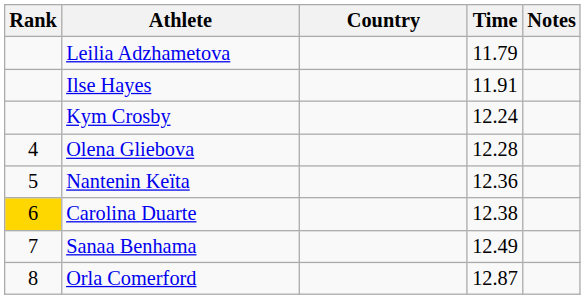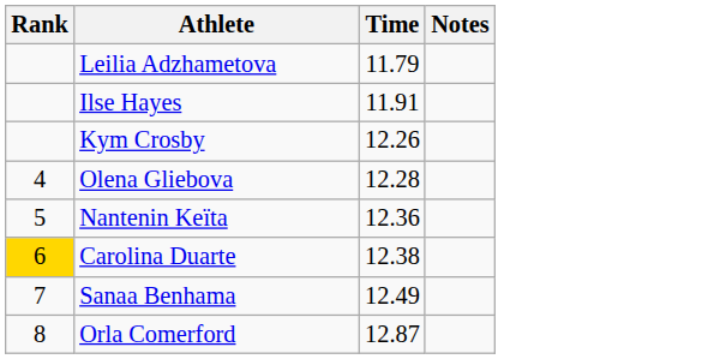- column: Country
Kym Crosby | Time: 12.24 -> 12.26
